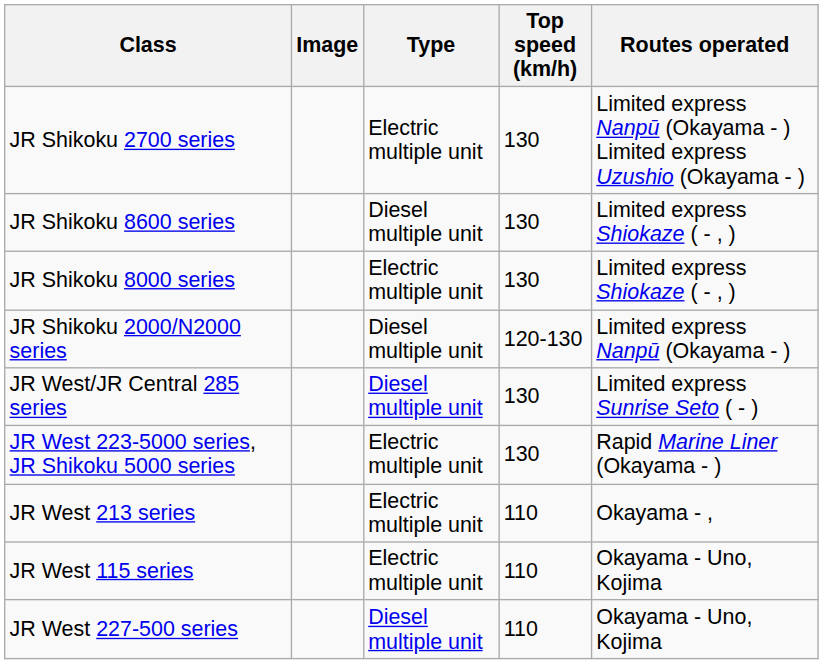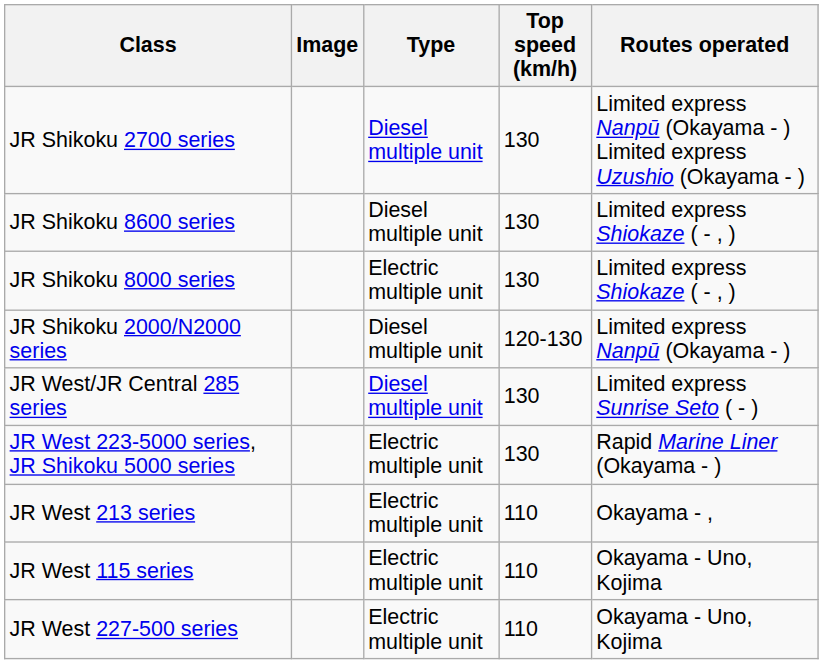JR Shikoku 2700 series | Type: Electric multiple unit -> Diesel multiple unit
JR West 227-500 series | Type: Diesel multiple unit -> Electric multiple unit
